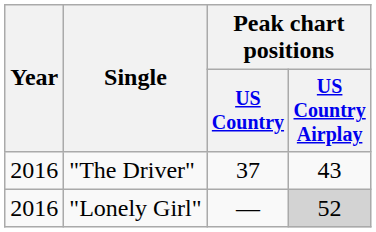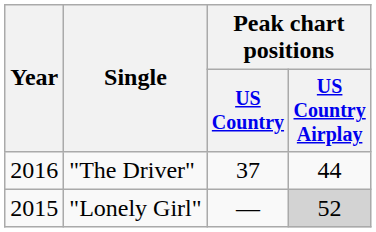"The Driver" | Peak chart positions / US Country Airplay: 43 -> 44
"Lonely Girl" | Year: 2016 -> 2015
